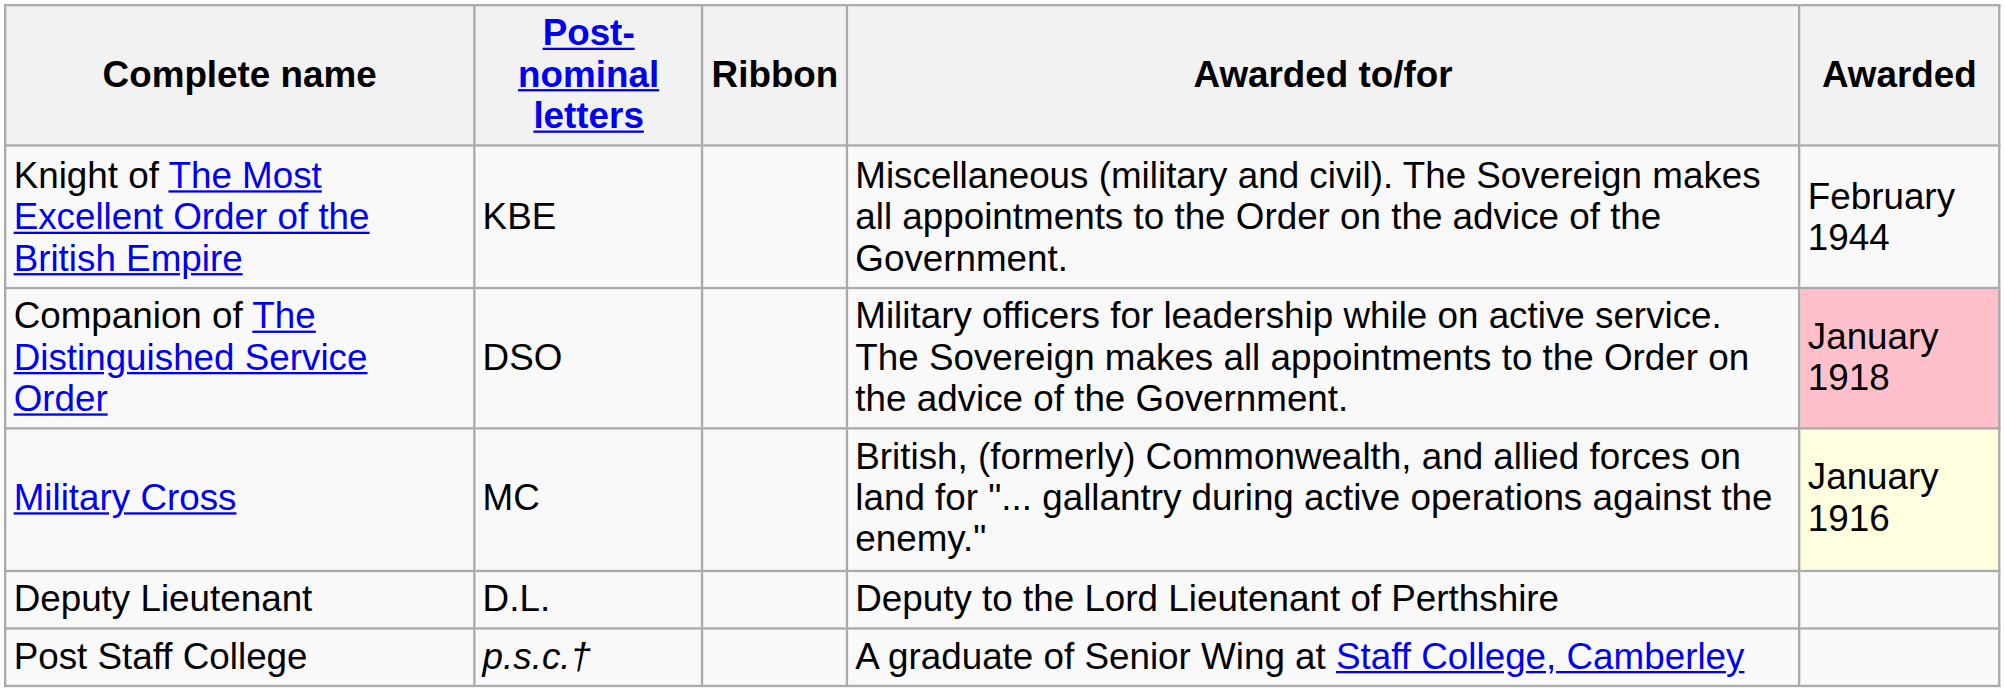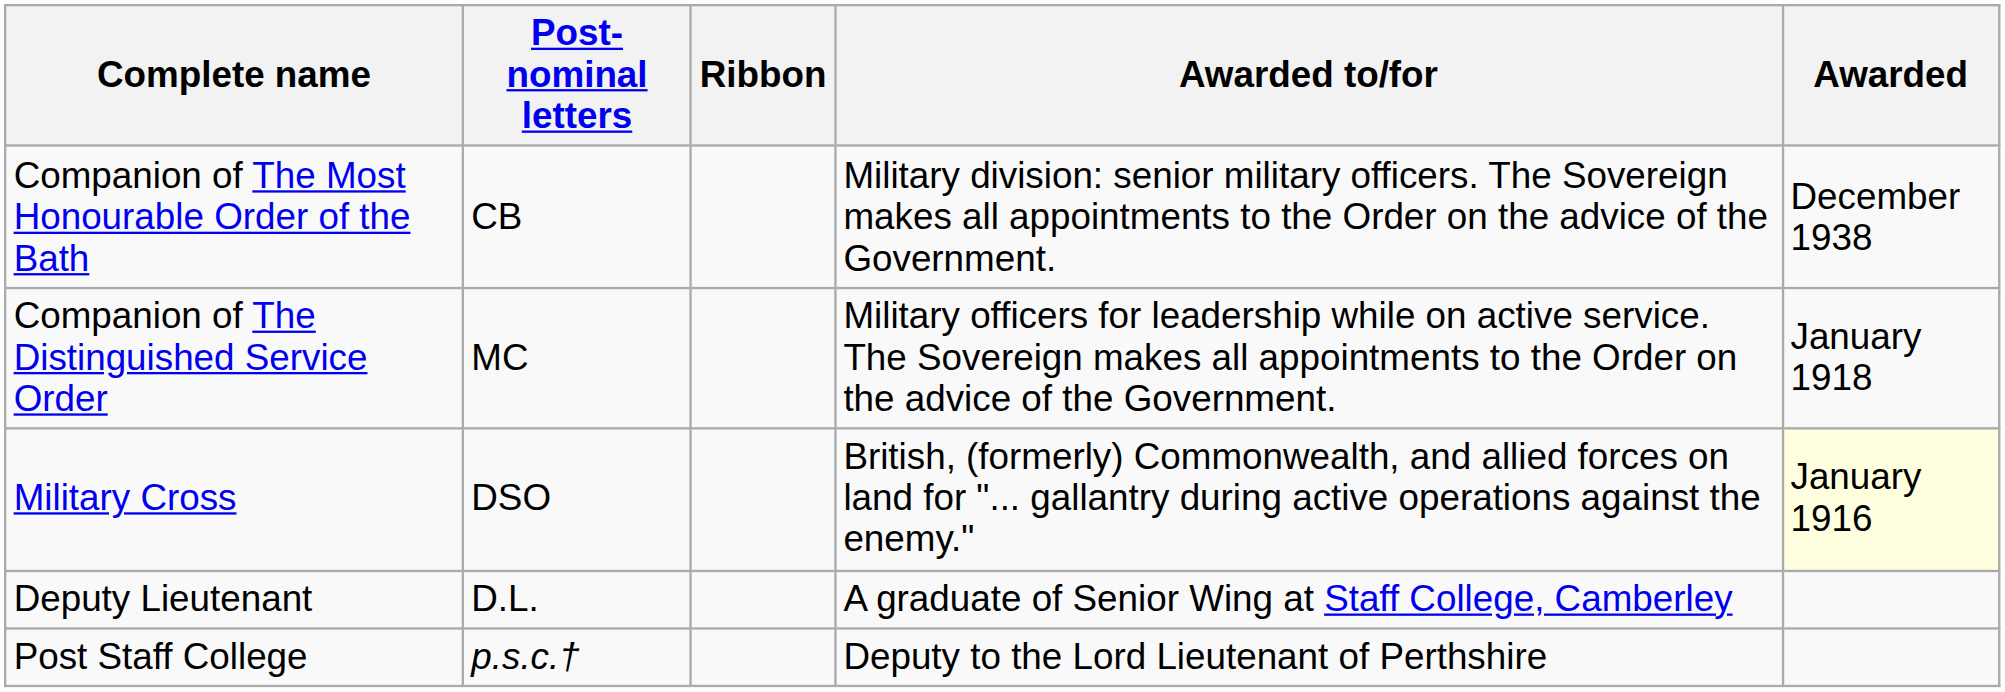- row: Knight of The Most Excellent Order of the British Empire | KBE | Miscellaneous (military and civil). The Sovereign makes all appointments to the Order on the advice of the Government. | February 1944
+ row: Companion of The Most Honourable Order of the Bath | CB | Military division: senior military officers. The Sovereign makes all appointments to the Order on the advice of the Government. | December 1938
Companion of The Distinguished Service Order | Post-nominal letters: DSO -> MC
Companion of The Distinguished Service Order | Awarded: pink background -> no background
Military Cross | Post-nominal letters: MC -> DSO
Deputy Lieutenant | Awarded to/for: Deputy to the Lord Lieutenant of Perthshire -> A graduate of Senior Wing at Staff College, Camberley
Post Staff College | Awarded to/for: A graduate of Senior Wing at Staff College, Camberley -> Deputy to the Lord Lieutenant of Perthshire
